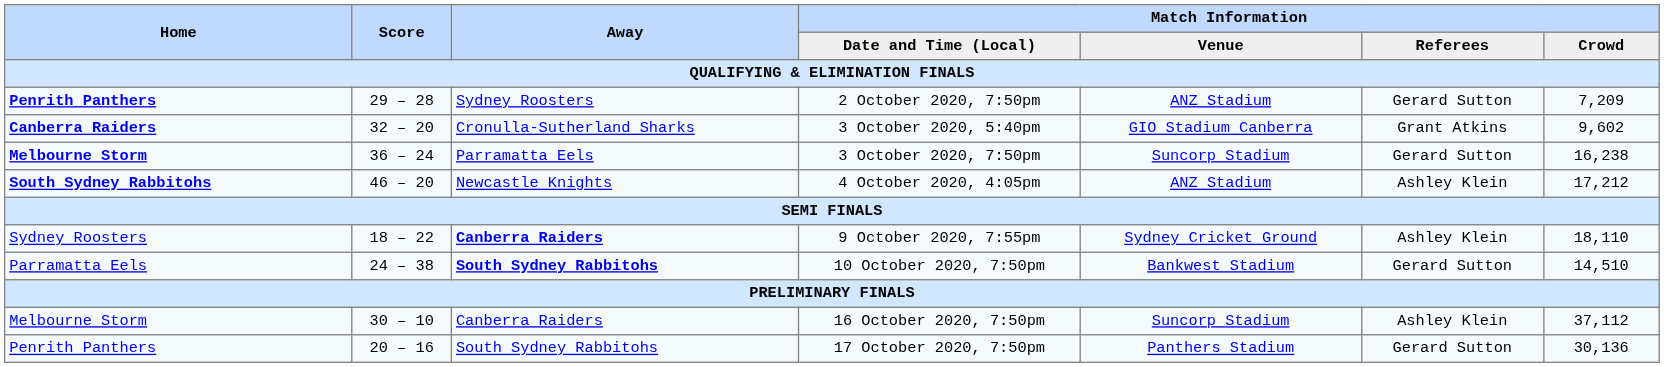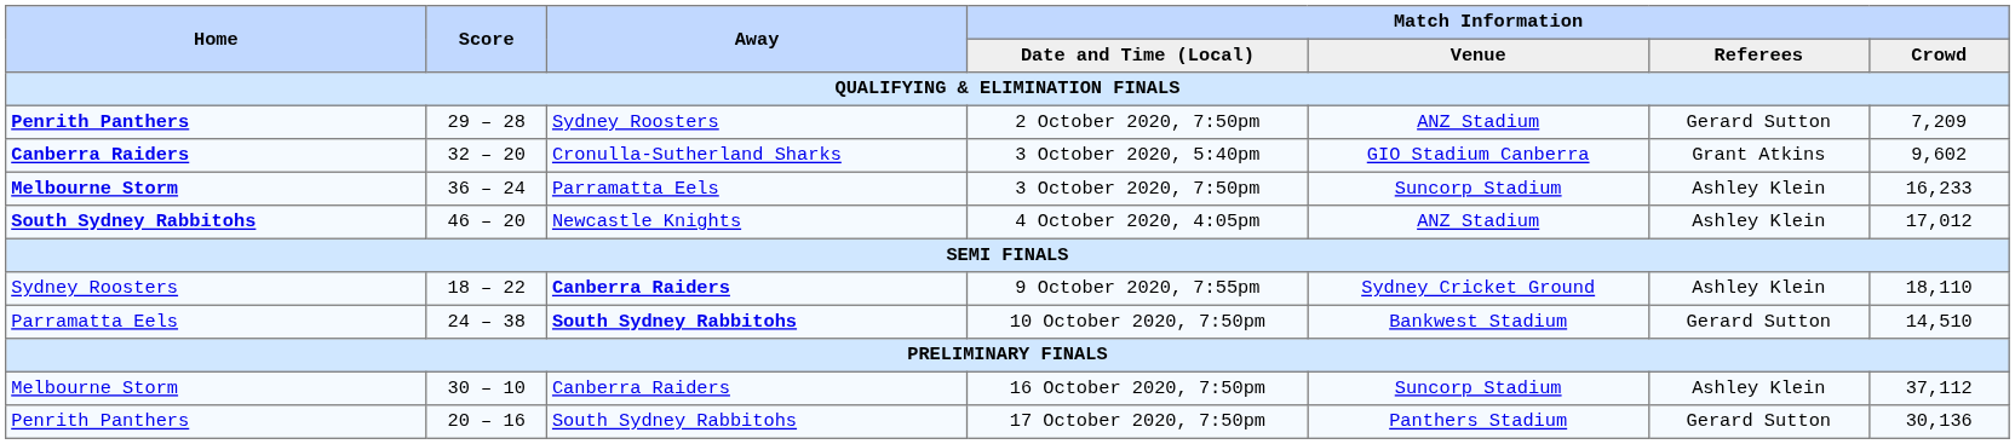3 October 2020, 7:50pm | Match Information / Referees: Gerard Sutton -> Ashley Klein
3 October 2020, 7:50pm | Match Information / Crowd: 16,238 -> 16,233
4 October 2020, 4:05pm | Match Information / Crowd: 17,212 -> 17,012
